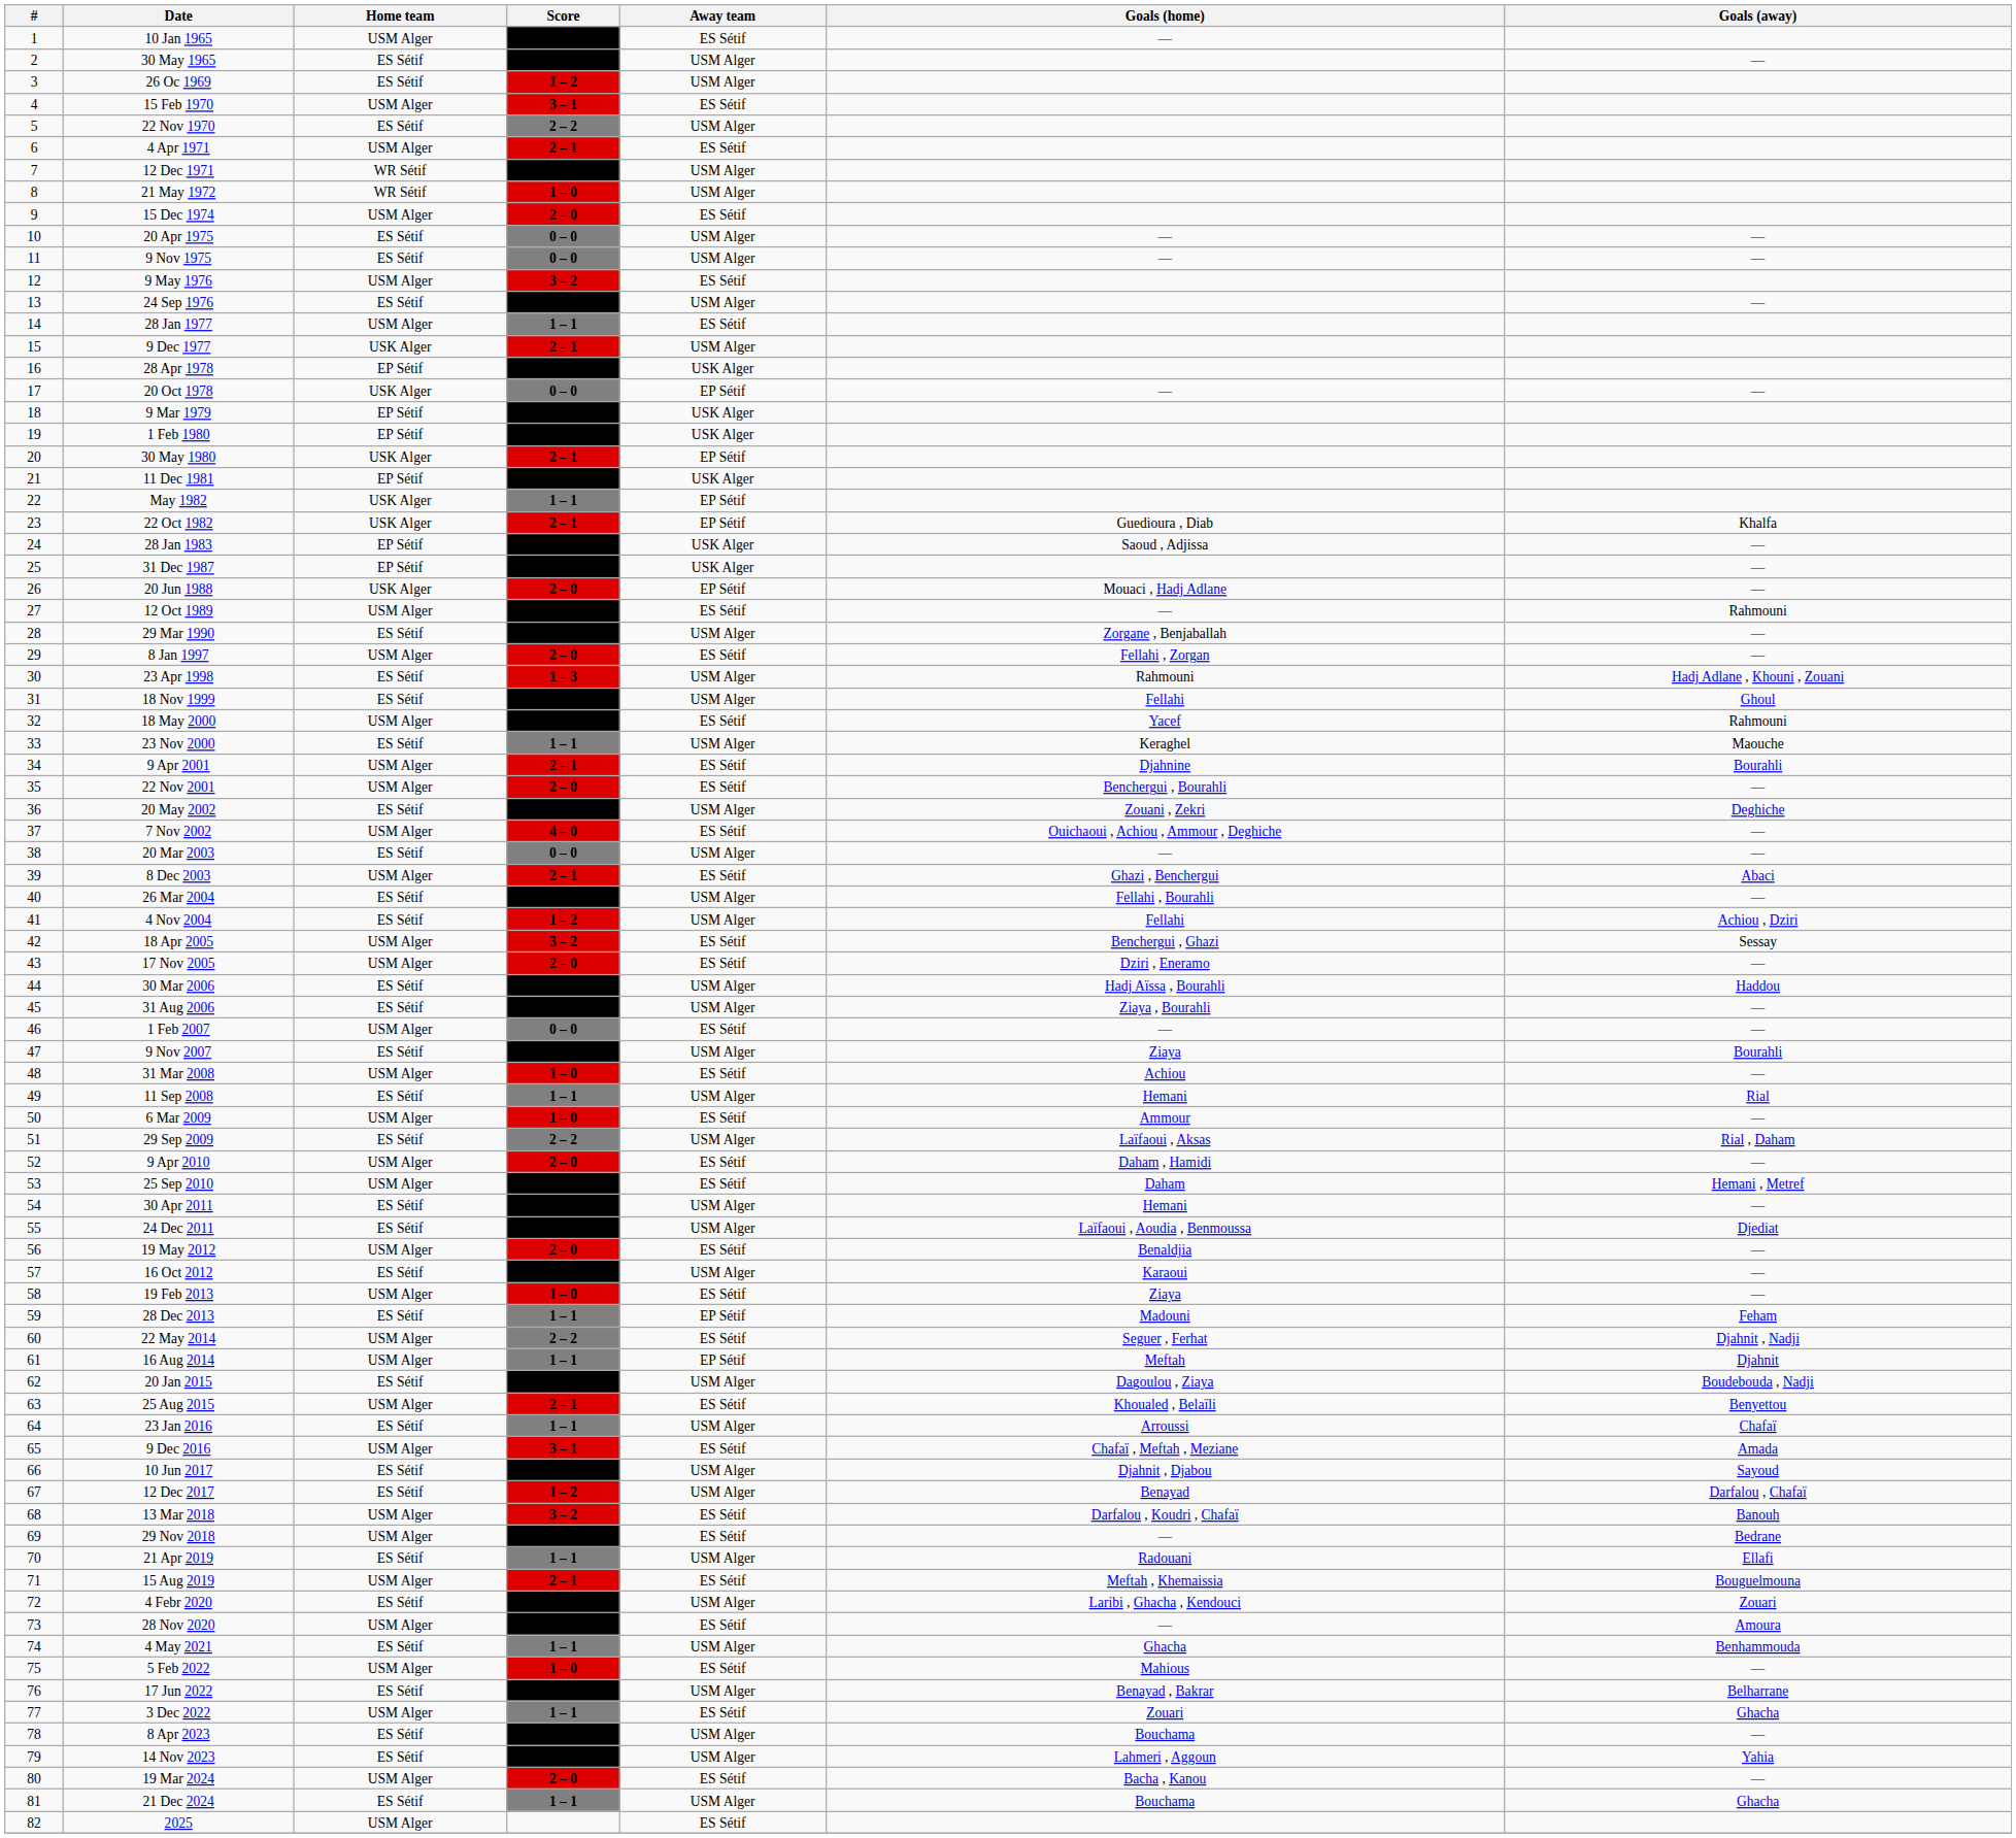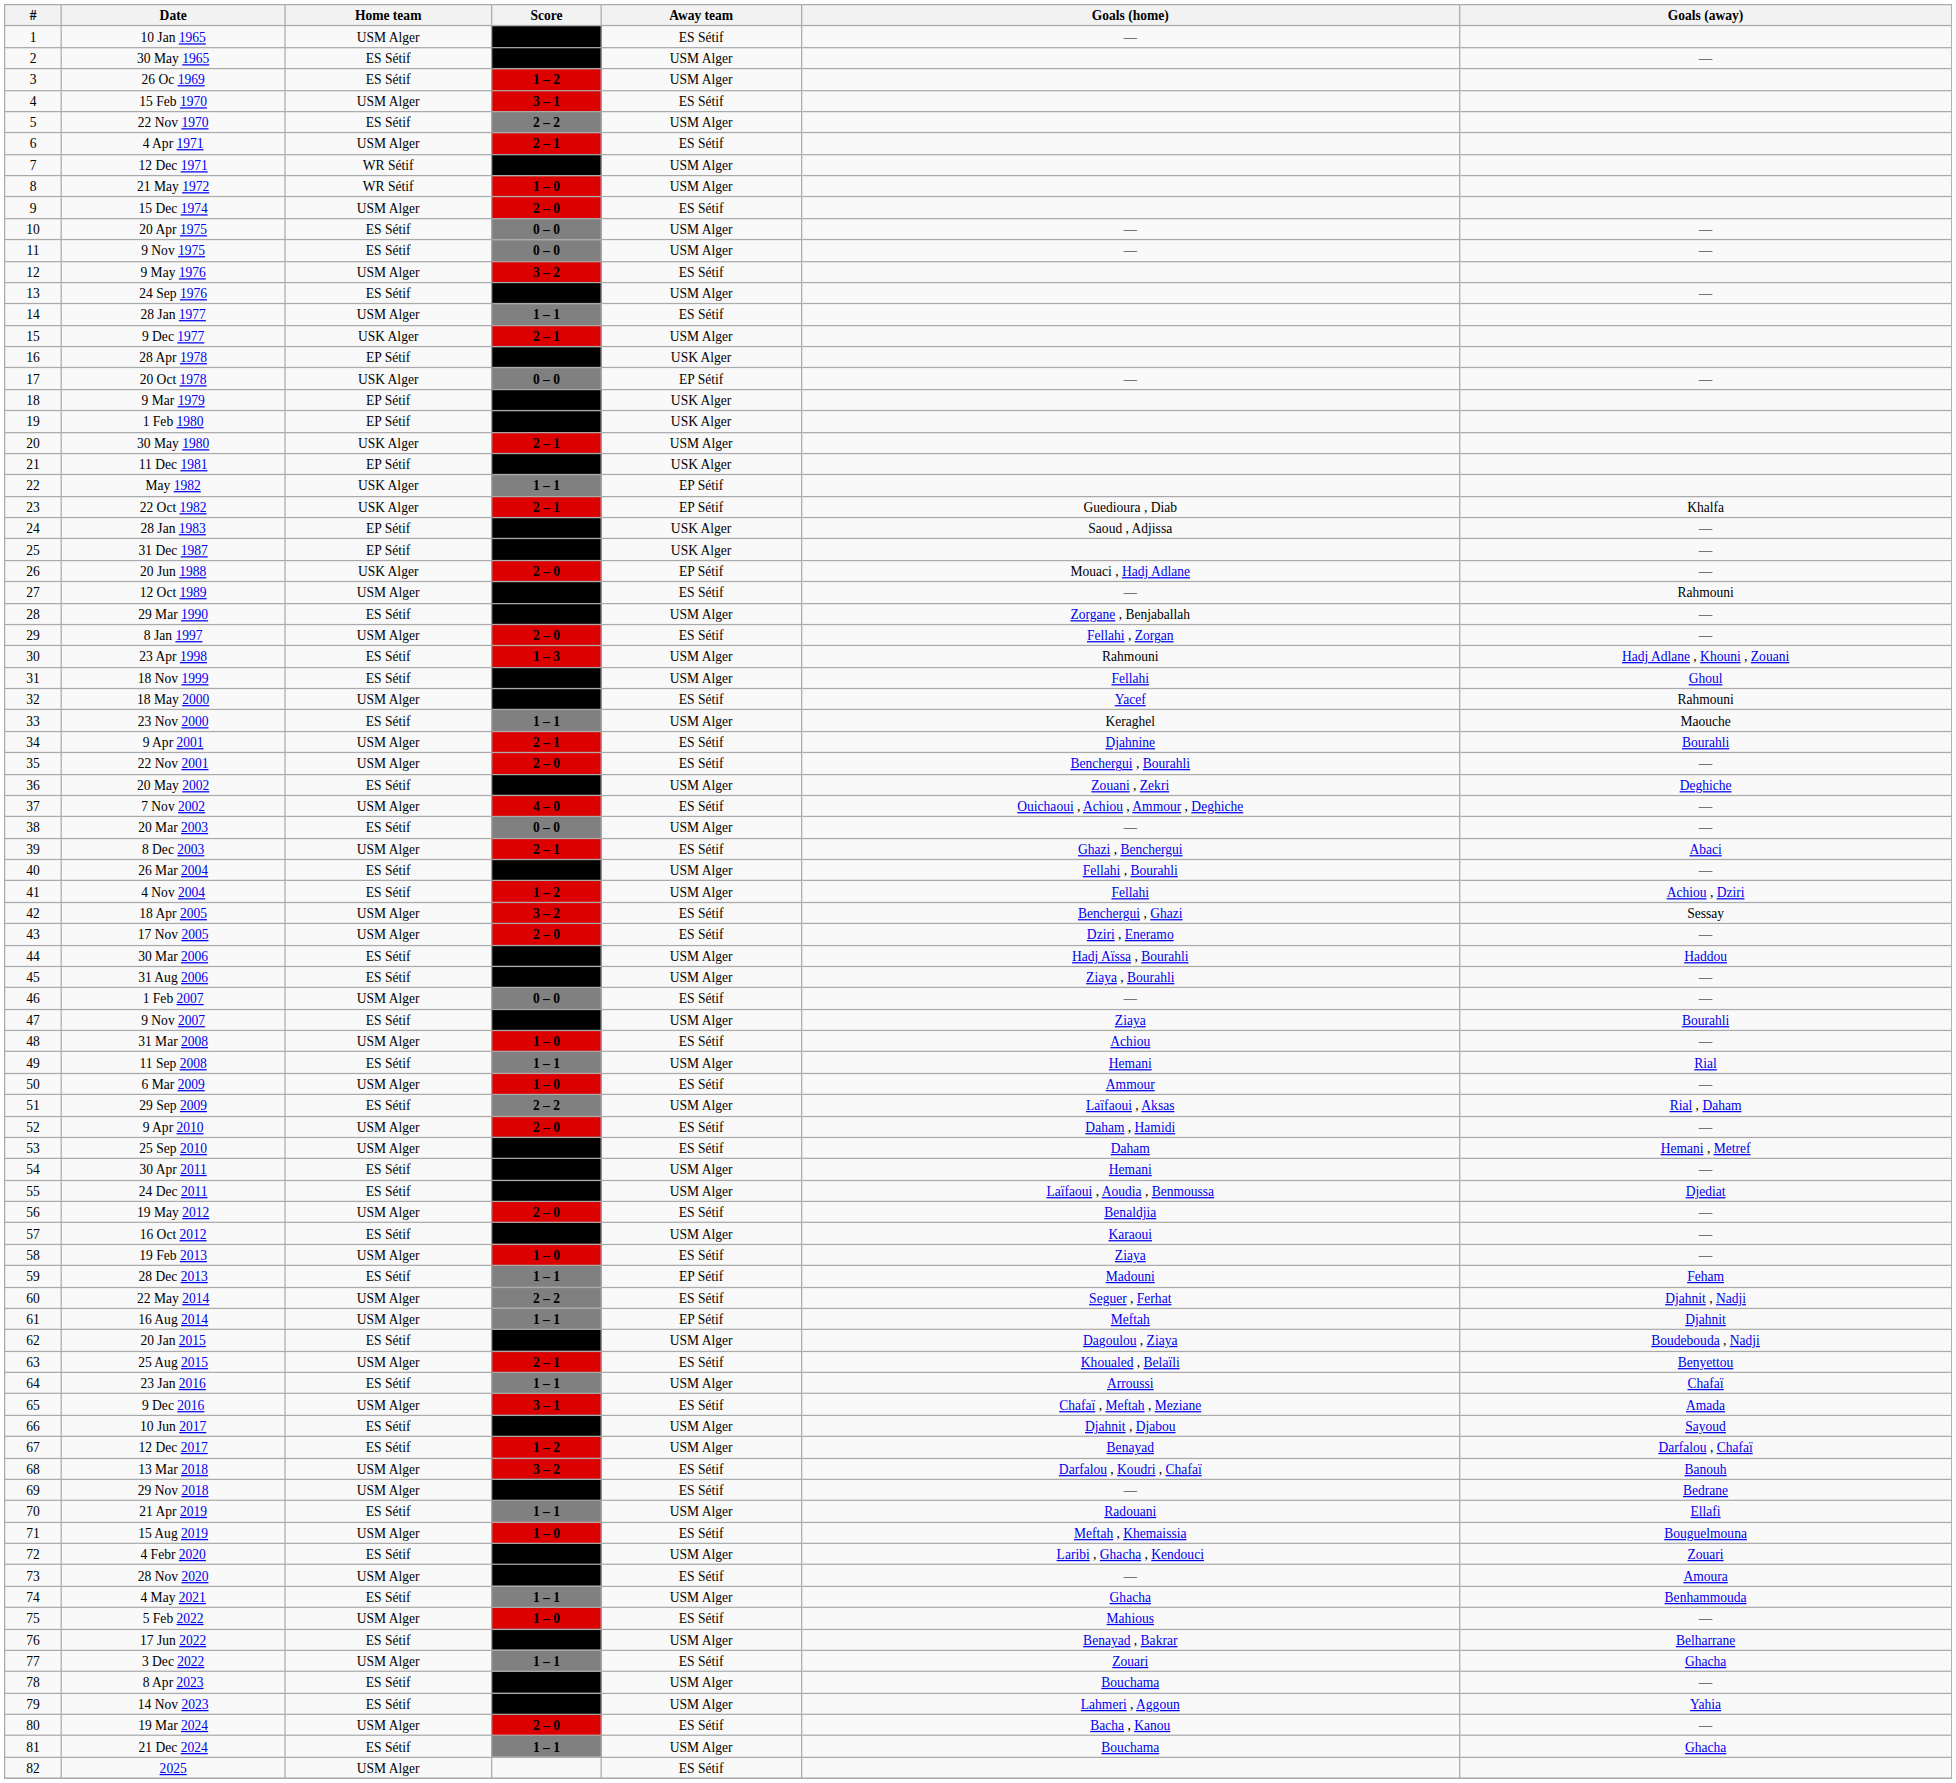30 May 1980 | Away team: EP Sétif -> USM Alger
15 Aug 2019 | Score: 2 – 1 -> 1 – 0
